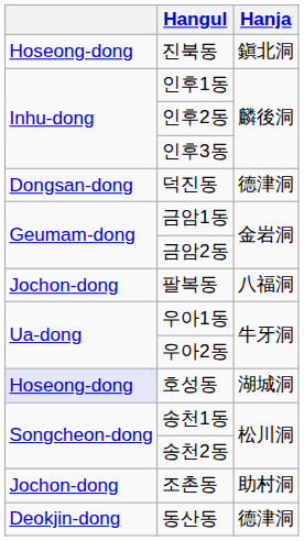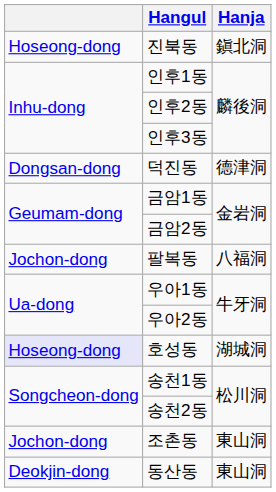조촌동 | Hanja: 助村洞 -> 東山洞
동산동 | Hanja: 德津洞 -> 東山洞
